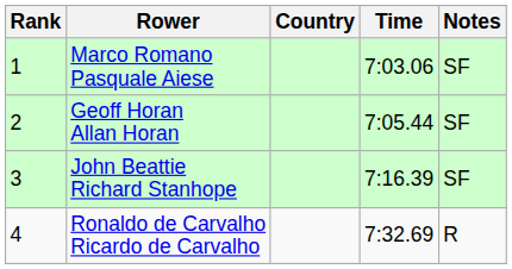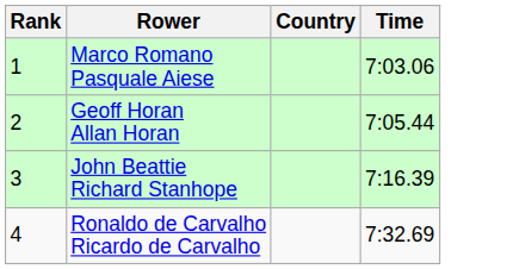- column: Notes | SF | SF | SF | R
